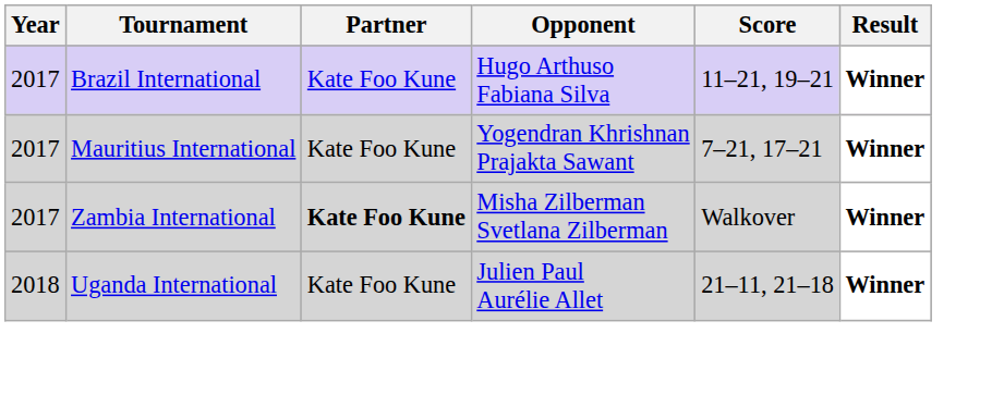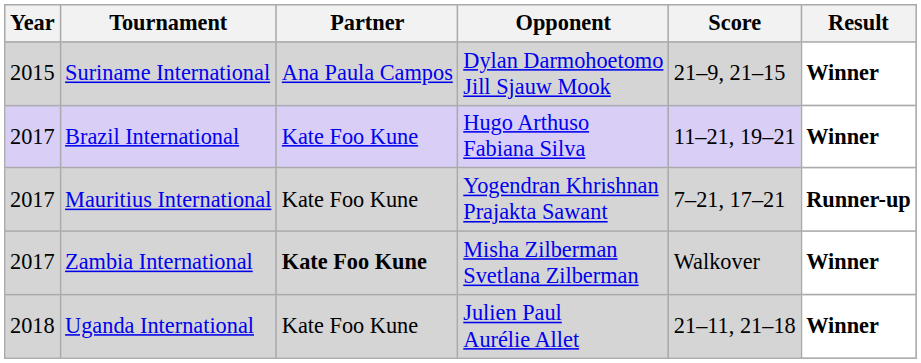+ row: 2015 | Suriname International | Ana Paula Campos | Dylan Darmohoetomo Jill Sjauw Mook | 21–9, 21–15 | Winner
Mauritius International | Result: Winner -> Runner-up
